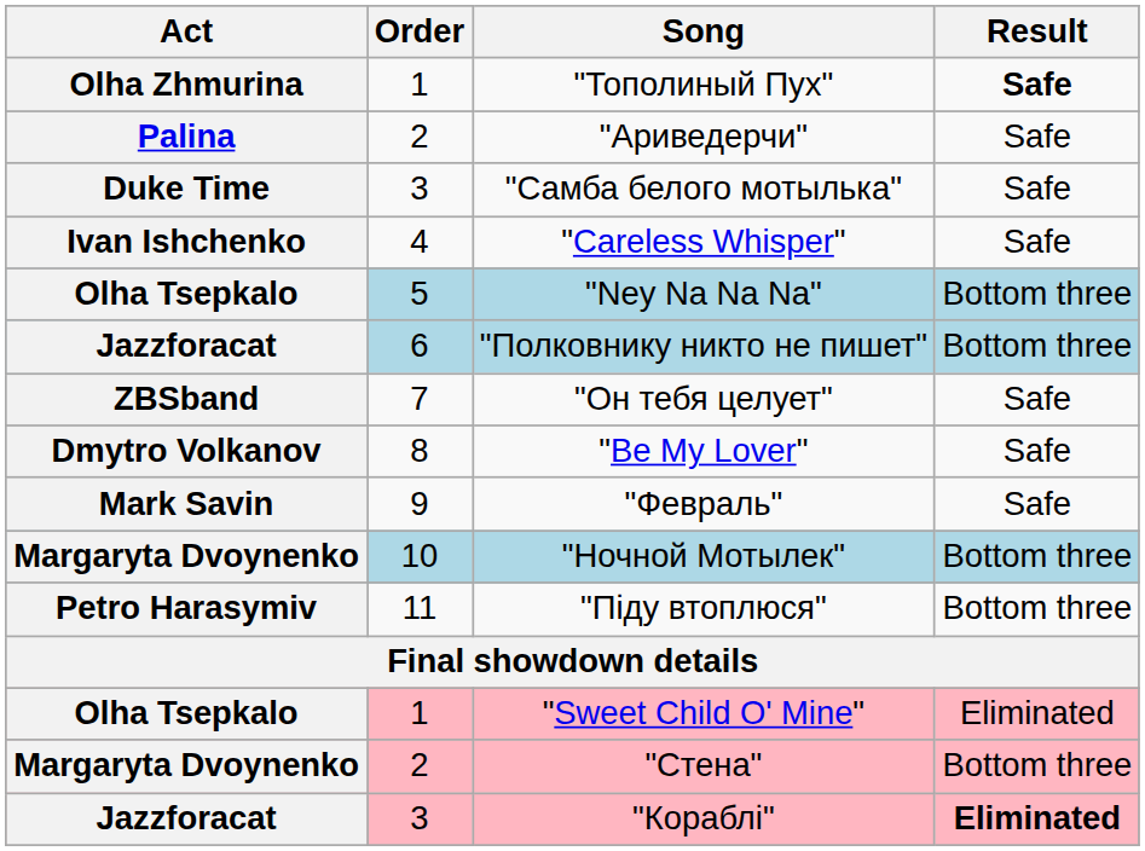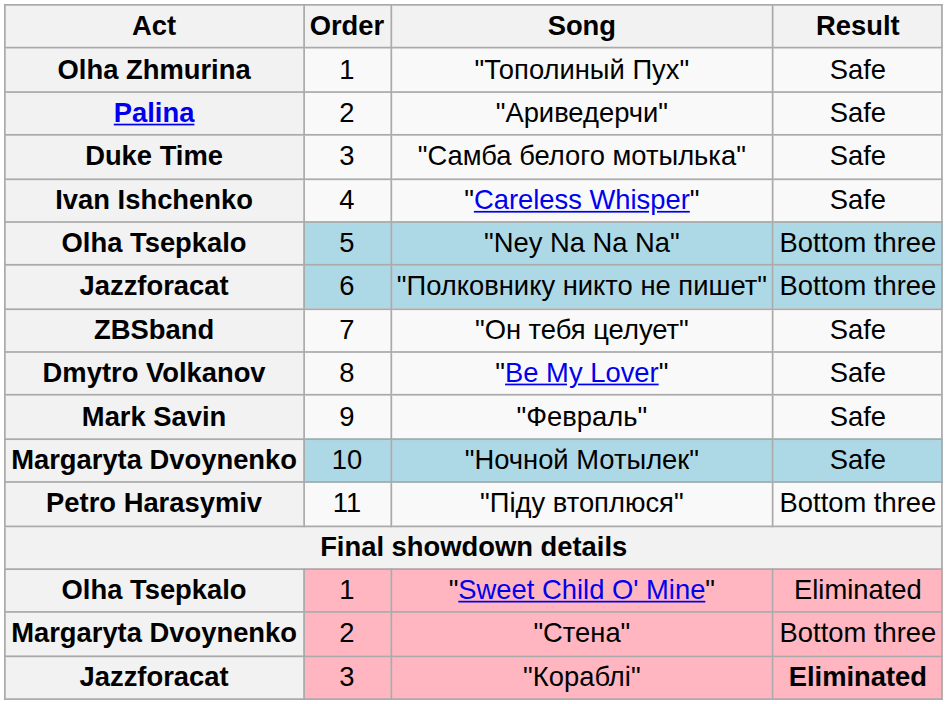"Тополиный Пух" | Result: bold -> normal
"Ночной Мотылек" | Result: Bottom three -> Safe
